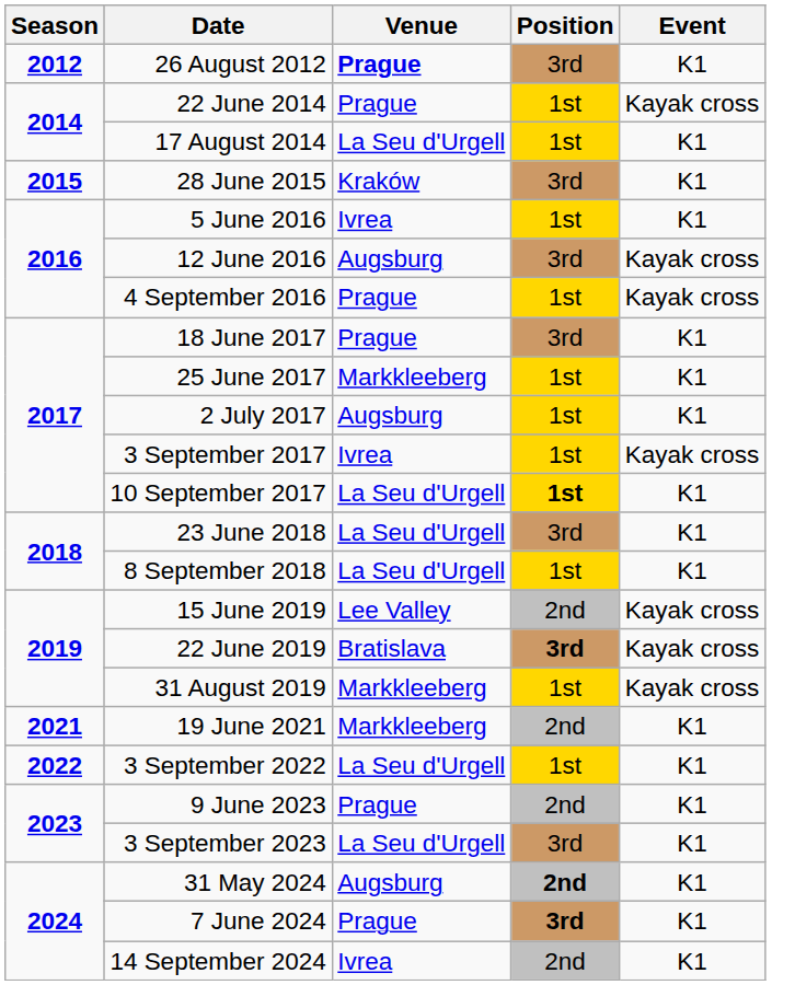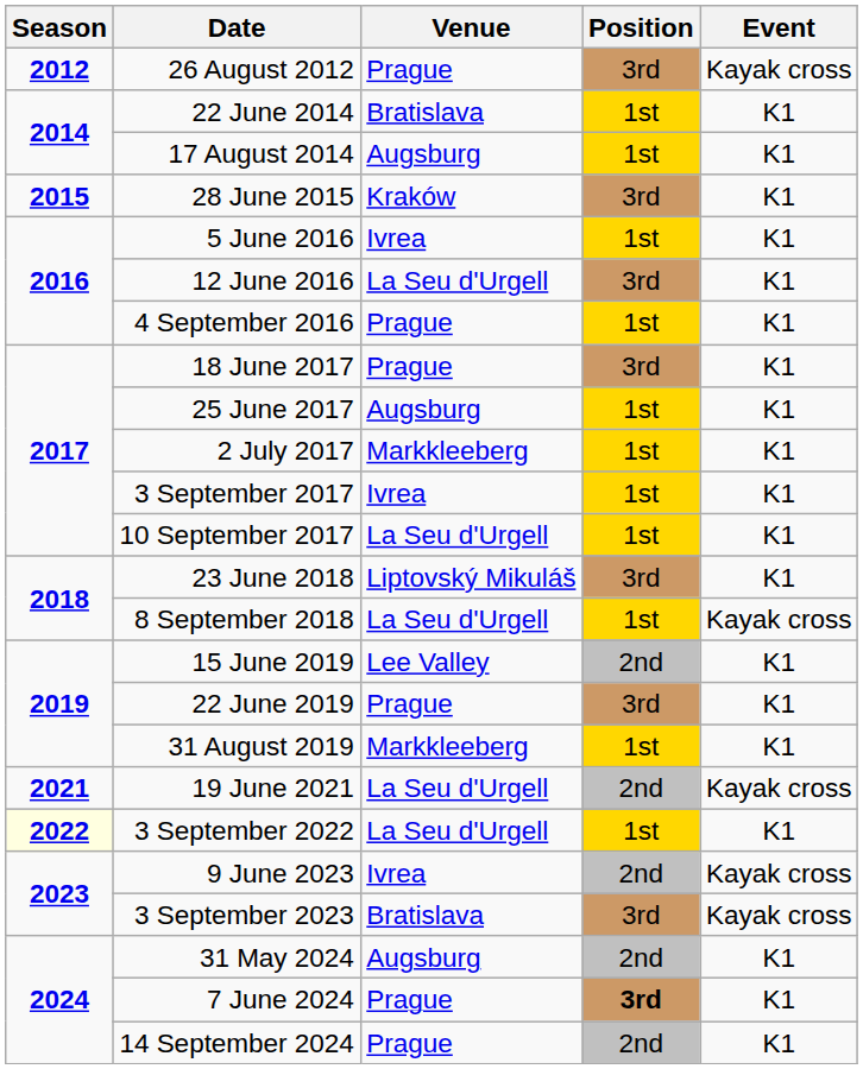26 August 2012 | Venue: bold -> normal
26 August 2012 | Event: K1 -> Kayak cross
22 June 2014 | Venue: Prague -> Bratislava
22 June 2014 | Event: Kayak cross -> K1
17 August 2014 | Venue: La Seu d'Urgell -> Augsburg
12 June 2016 | Venue: Augsburg -> La Seu d'Urgell
12 June 2016 | Event: Kayak cross -> K1
4 September 2016 | Event: Kayak cross -> K1
25 June 2017 | Venue: Markkleeberg -> Augsburg
2 July 2017 | Venue: Augsburg -> Markkleeberg
3 September 2017 | Event: Kayak cross -> K1
10 September 2017 | Position: bold -> normal
23 June 2018 | Venue: La Seu d'Urgell -> Liptovský Mikuláš
8 September 2018 | Event: K1 -> Kayak cross
15 June 2019 | Event: Kayak cross -> K1
22 June 2019 | Venue: Bratislava -> Prague
22 June 2019 | Position: bold -> normal
22 June 2019 | Event: Kayak cross -> K1
31 August 2019 | Event: Kayak cross -> K1
19 June 2021 | Venue: Markkleeberg -> La Seu d'Urgell
19 June 2021 | Event: K1 -> Kayak cross
3 September 2022 | Season: no background -> lightyellow background
9 June 2023 | Venue: Prague -> Ivrea
9 June 2023 | Event: K1 -> Kayak cross
3 September 2023 | Venue: La Seu d'Urgell -> Bratislava
3 September 2023 | Event: K1 -> Kayak cross
31 May 2024 | Position: bold -> normal
14 September 2024 | Venue: Ivrea -> Prague
